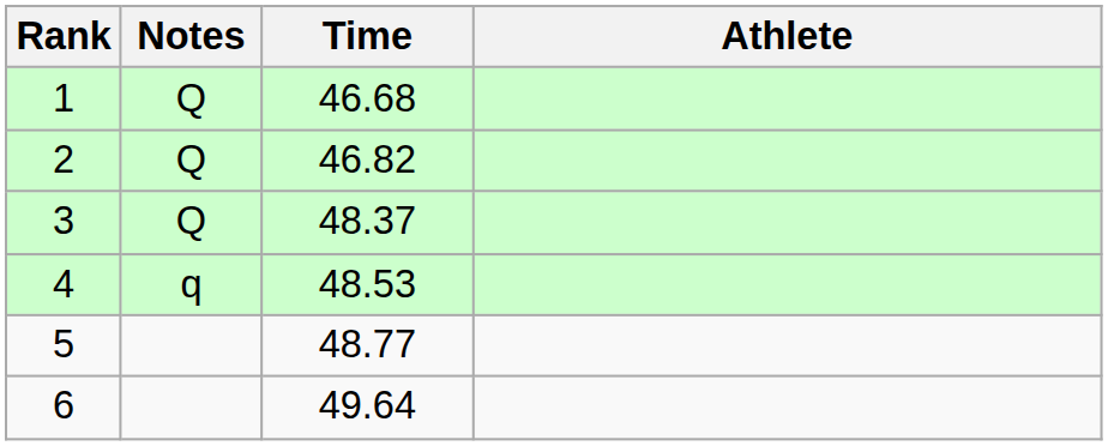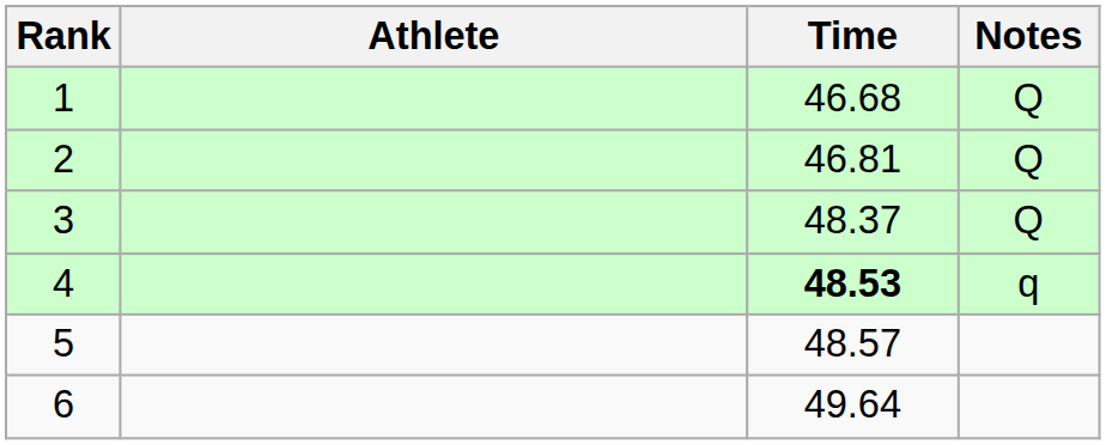columns swapped: Athlete <-> Notes
2 | Time: 46.82 -> 46.81
4 | Time: normal -> bold
5 | Time: 48.77 -> 48.57
